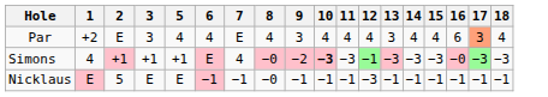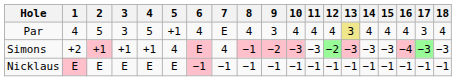+ column: 4 | 5 | +1 | E
Par | 1: +2 -> 4
Par | 2: E -> 5
Par | 5: 4 -> +1
Par | 13: no background -> khaki background
Par | 16: 6 -> 4
Par | 17: lightsalmon background -> no background
Simons | 1: 4 -> +2
Simons | 5: +1 -> 4
Simons | 8: −0 -> −1
Simons | 10: bold -> normal
Simons | 12: −1 -> −2
Simons | 16: −0 -> −4
Nicklaus | 2: 5 -> E
Nicklaus | 8: −0 -> −1
Nicklaus | 12: −3 -> −1
